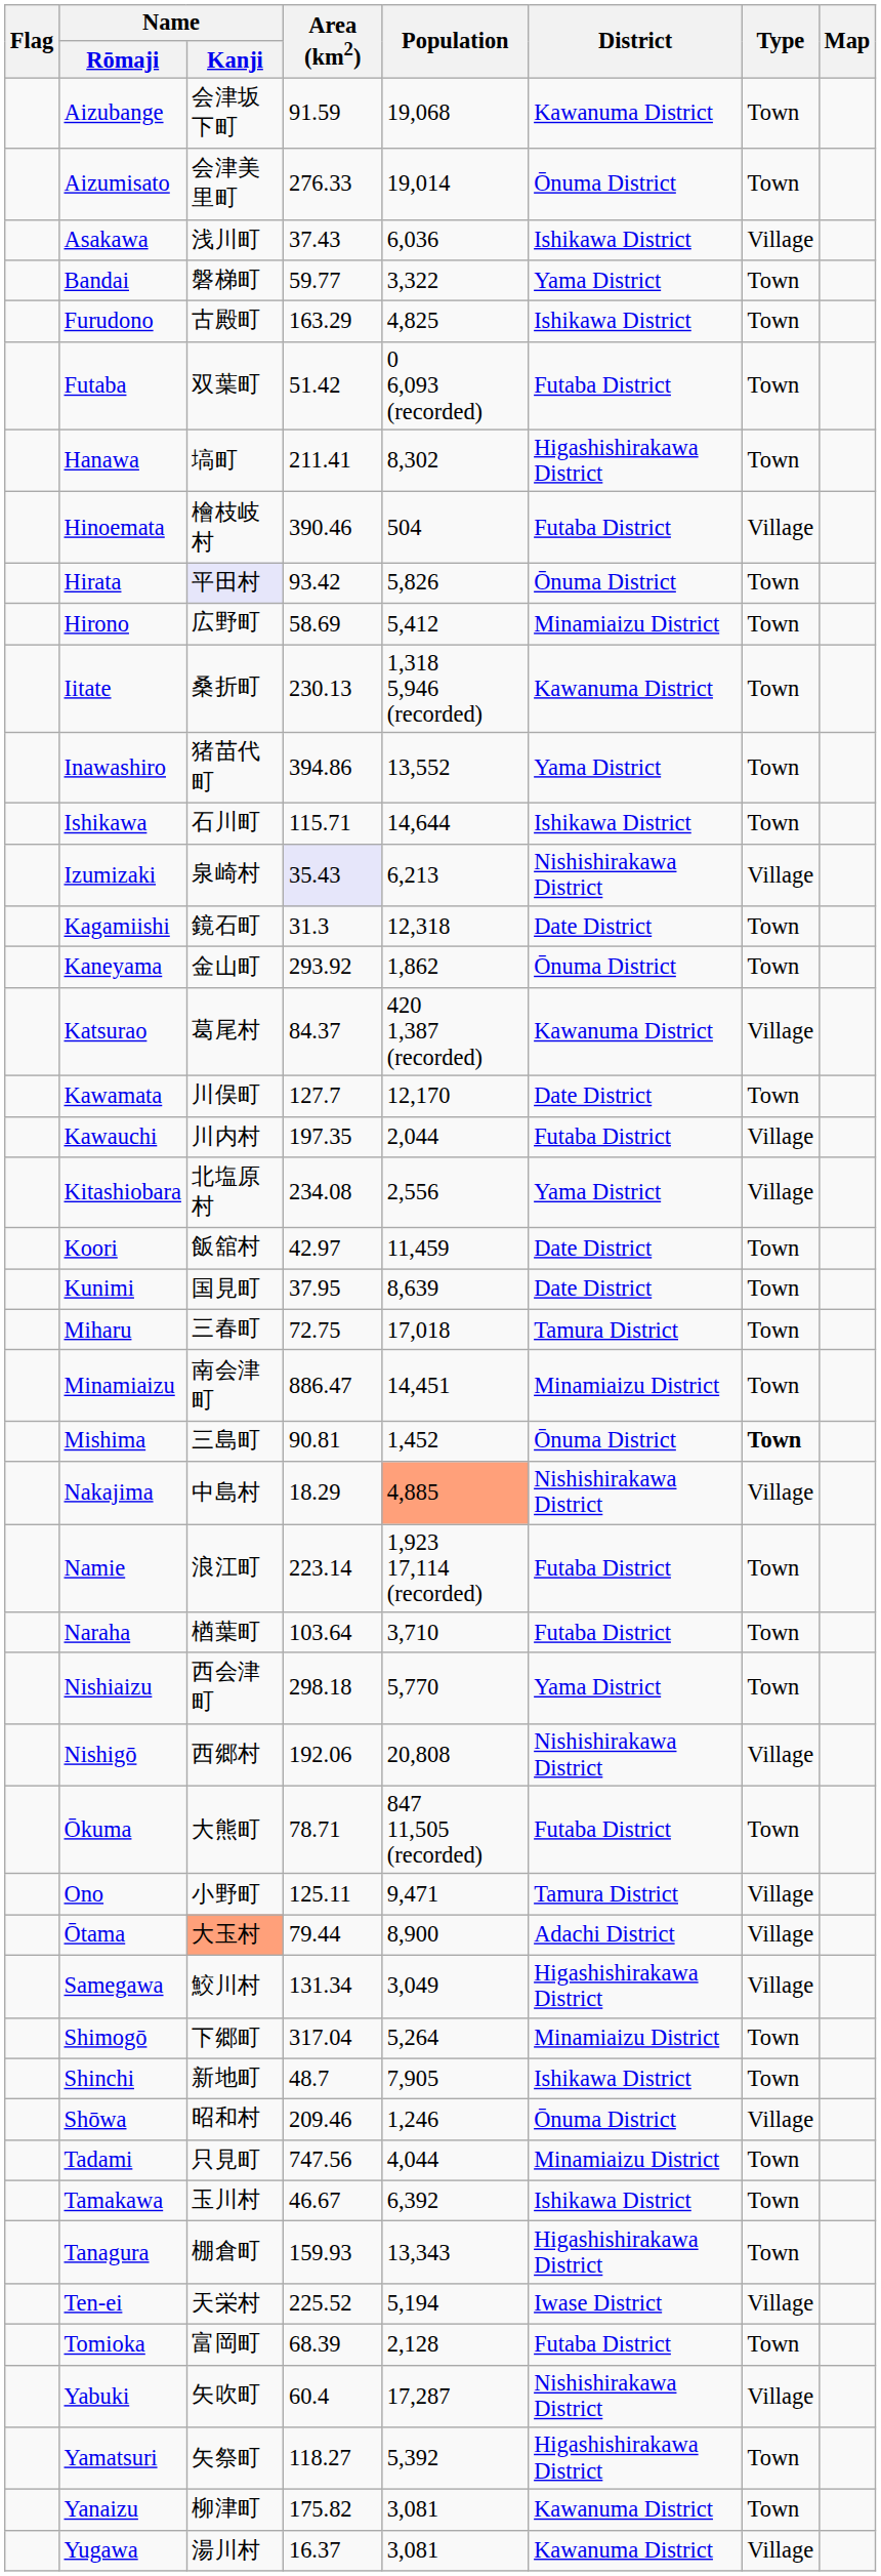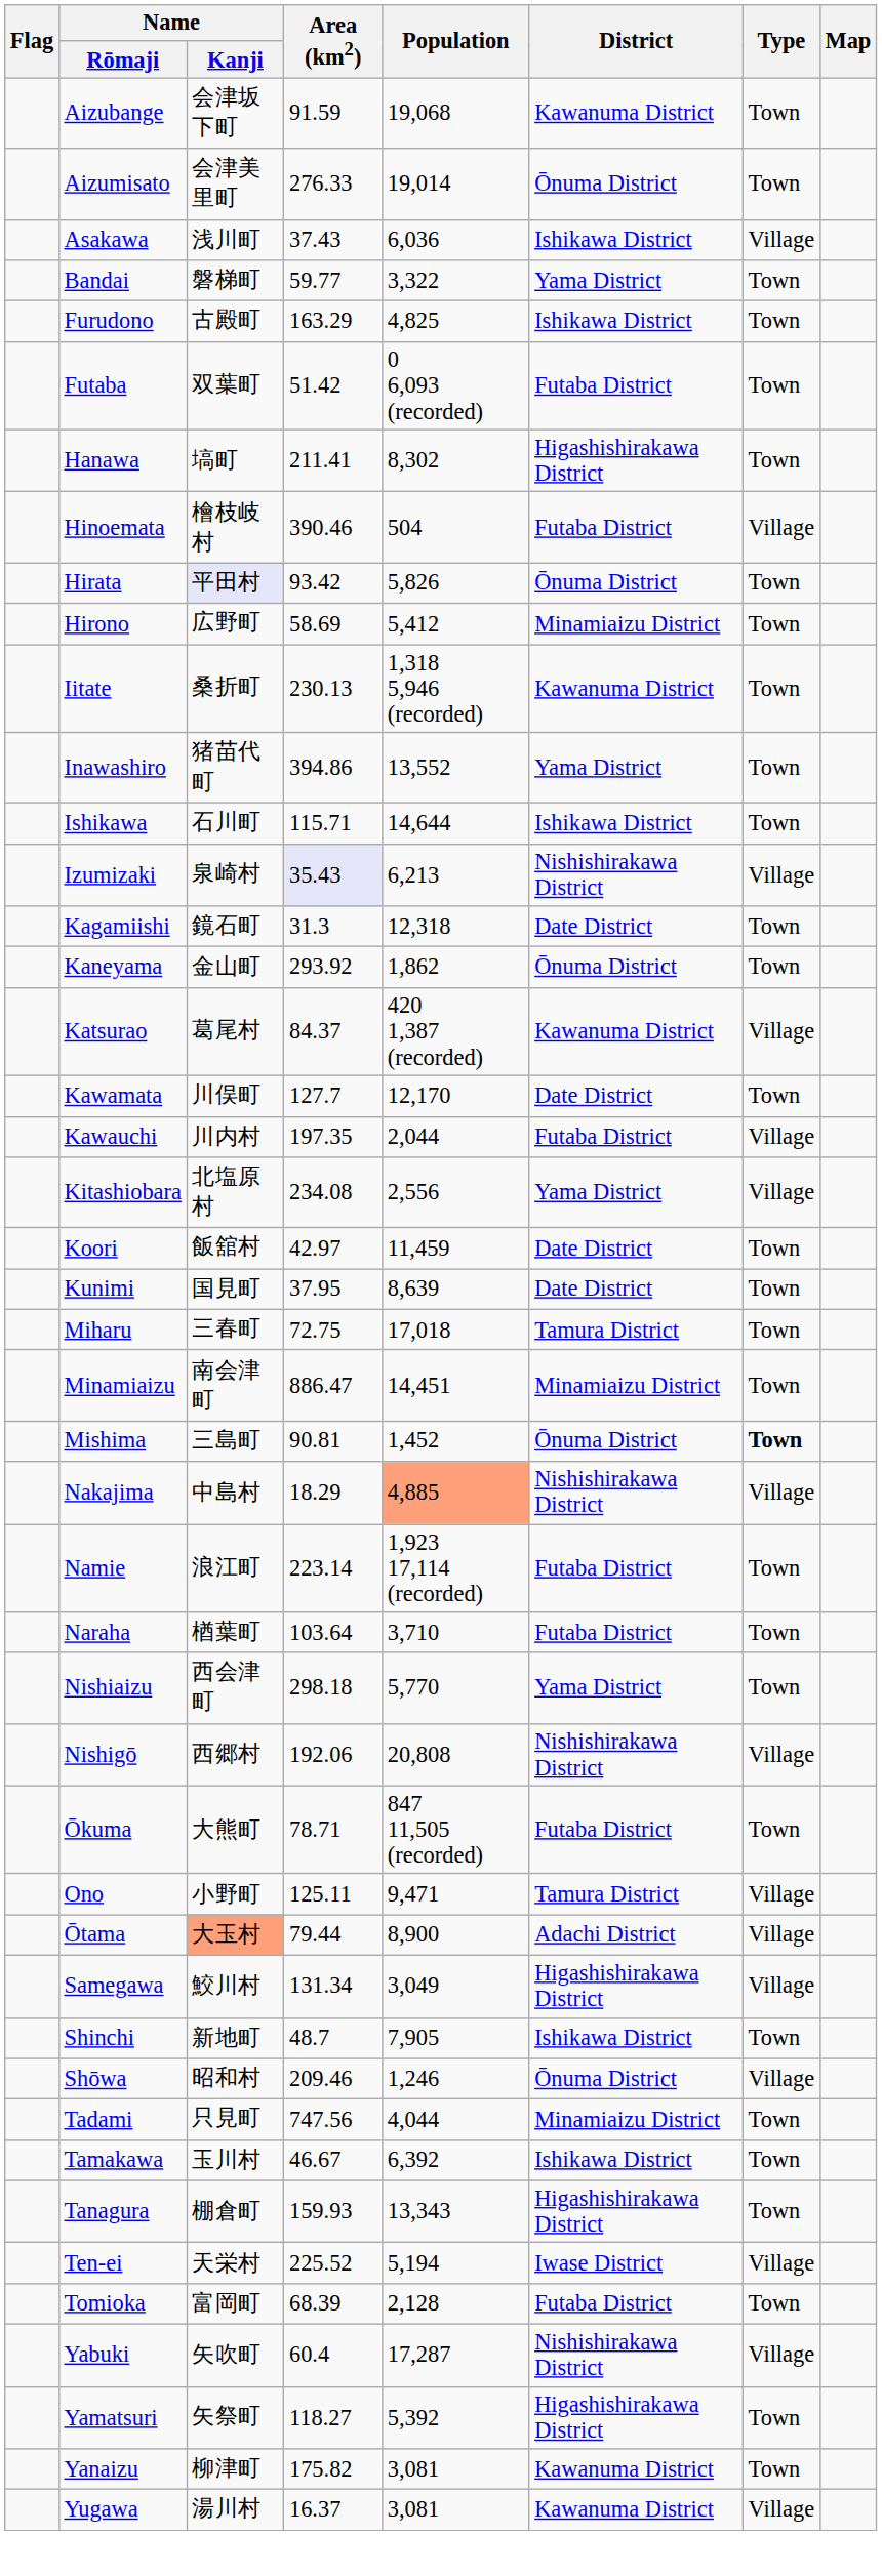- row: Shimogō | 下郷町 | 317.04 | 5,264 | Minamiaizu District | Town
